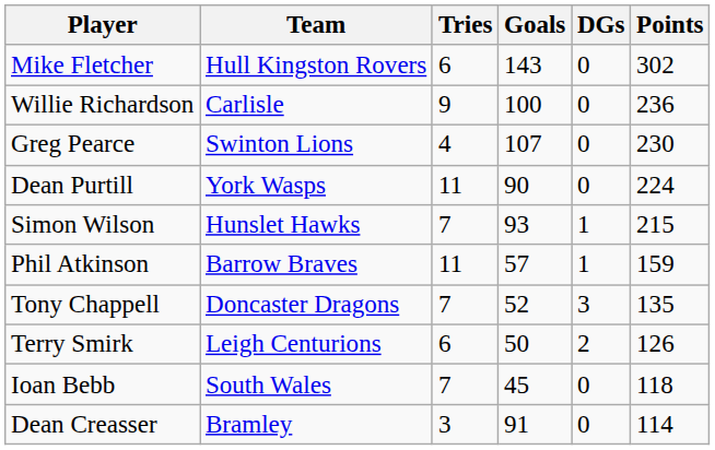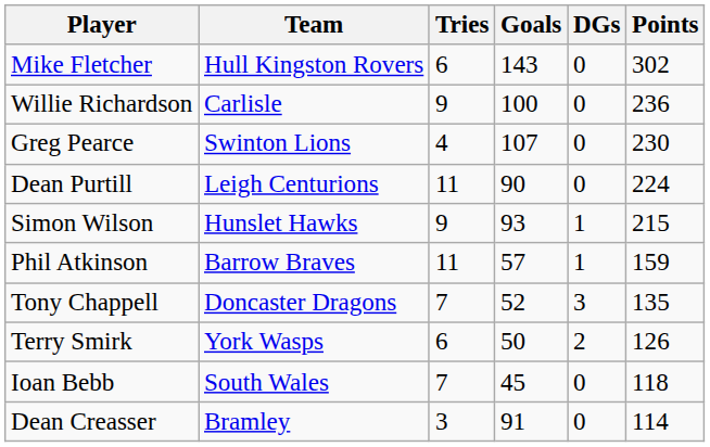Dean Purtill | Team: York Wasps -> Leigh Centurions
Simon Wilson | Tries: 7 -> 9
Terry Smirk | Team: Leigh Centurions -> York Wasps
